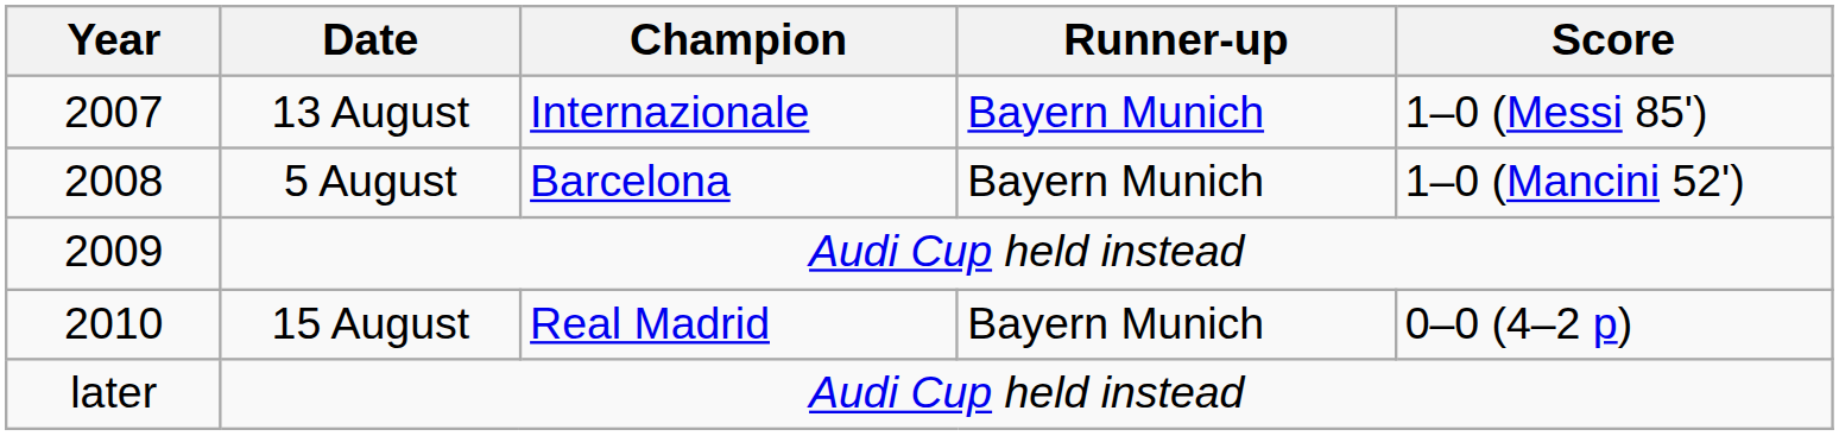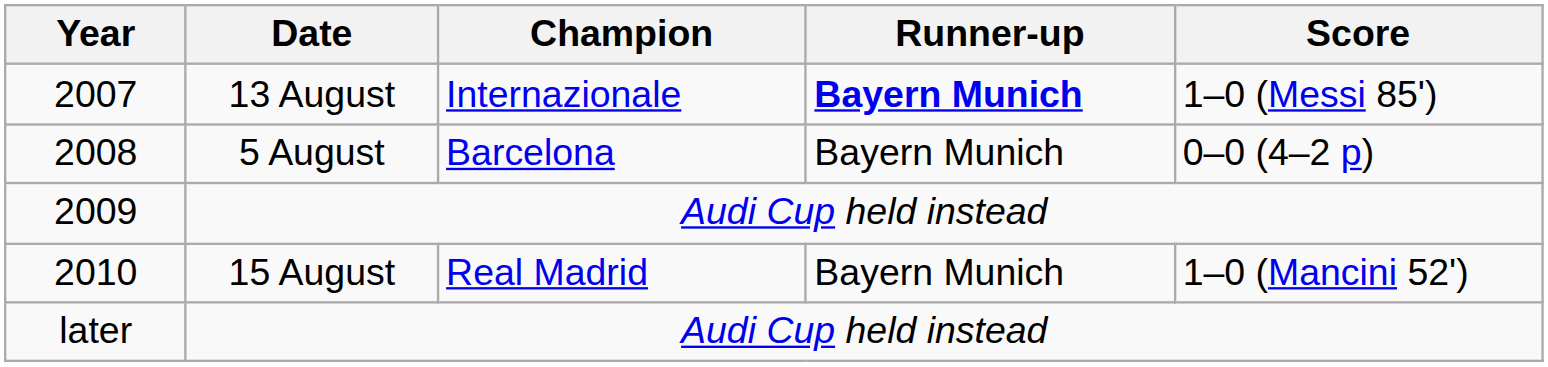2007 | Runner-up: normal -> bold
2008 | Score: 1–0 (Mancini 52') -> 0–0 (4–2 p)
2010 | Score: 0–0 (4–2 p) -> 1–0 (Mancini 52')
